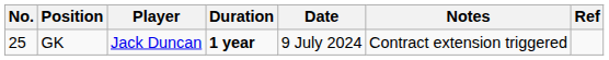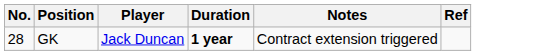- column: Date | 9 July 2024
GK | No.: 25 -> 28
